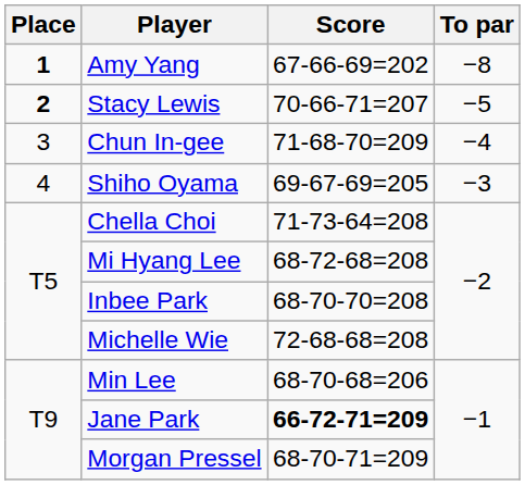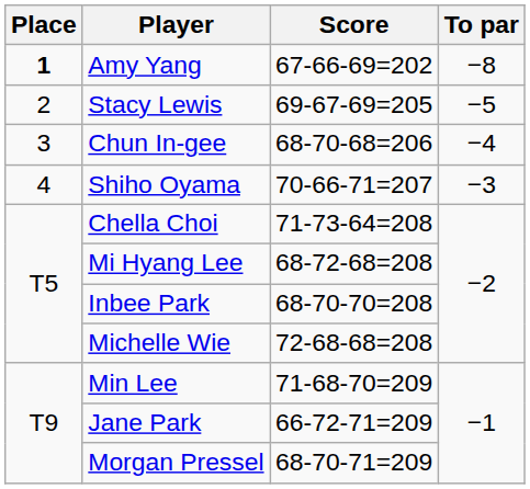Stacy Lewis | Place: bold -> normal
Stacy Lewis | Score: 70-66-71=207 -> 69-67-69=205
Chun In-gee | Score: 71-68-70=209 -> 68-70-68=206
Shiho Oyama | Score: 69-67-69=205 -> 70-66-71=207
Min Lee | Score: 68-70-68=206 -> 71-68-70=209
Jane Park | Score: bold -> normal
